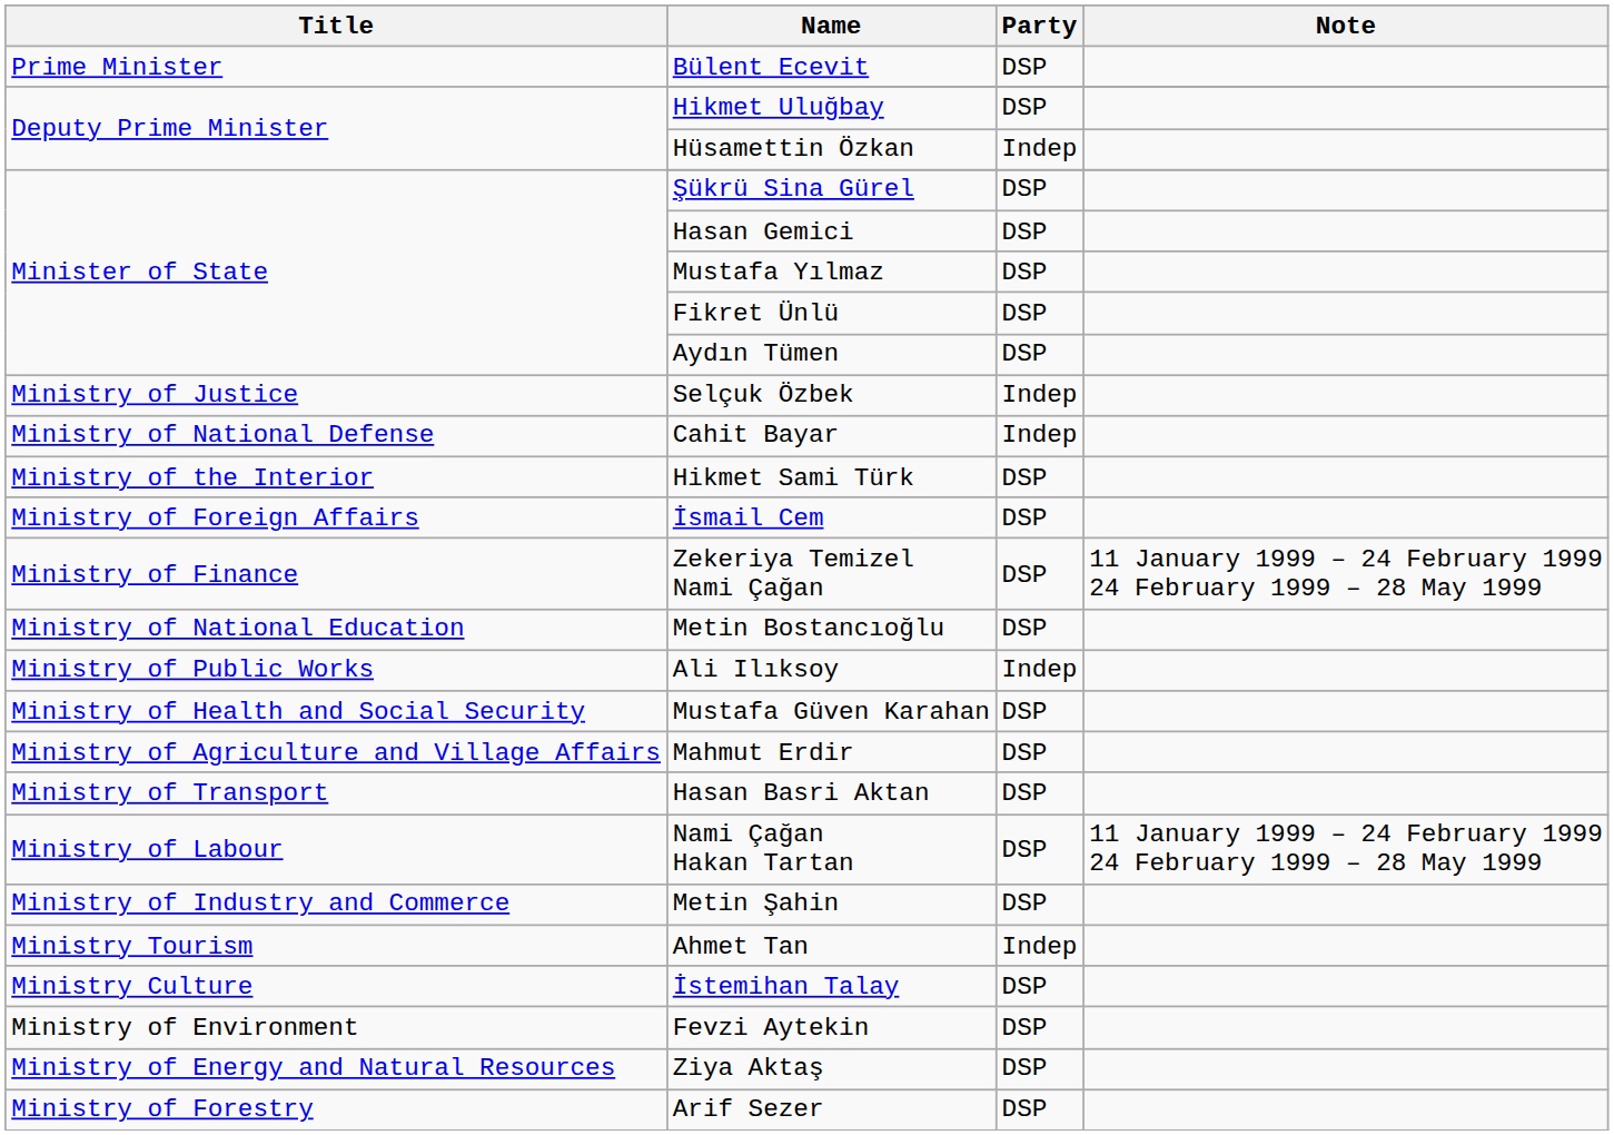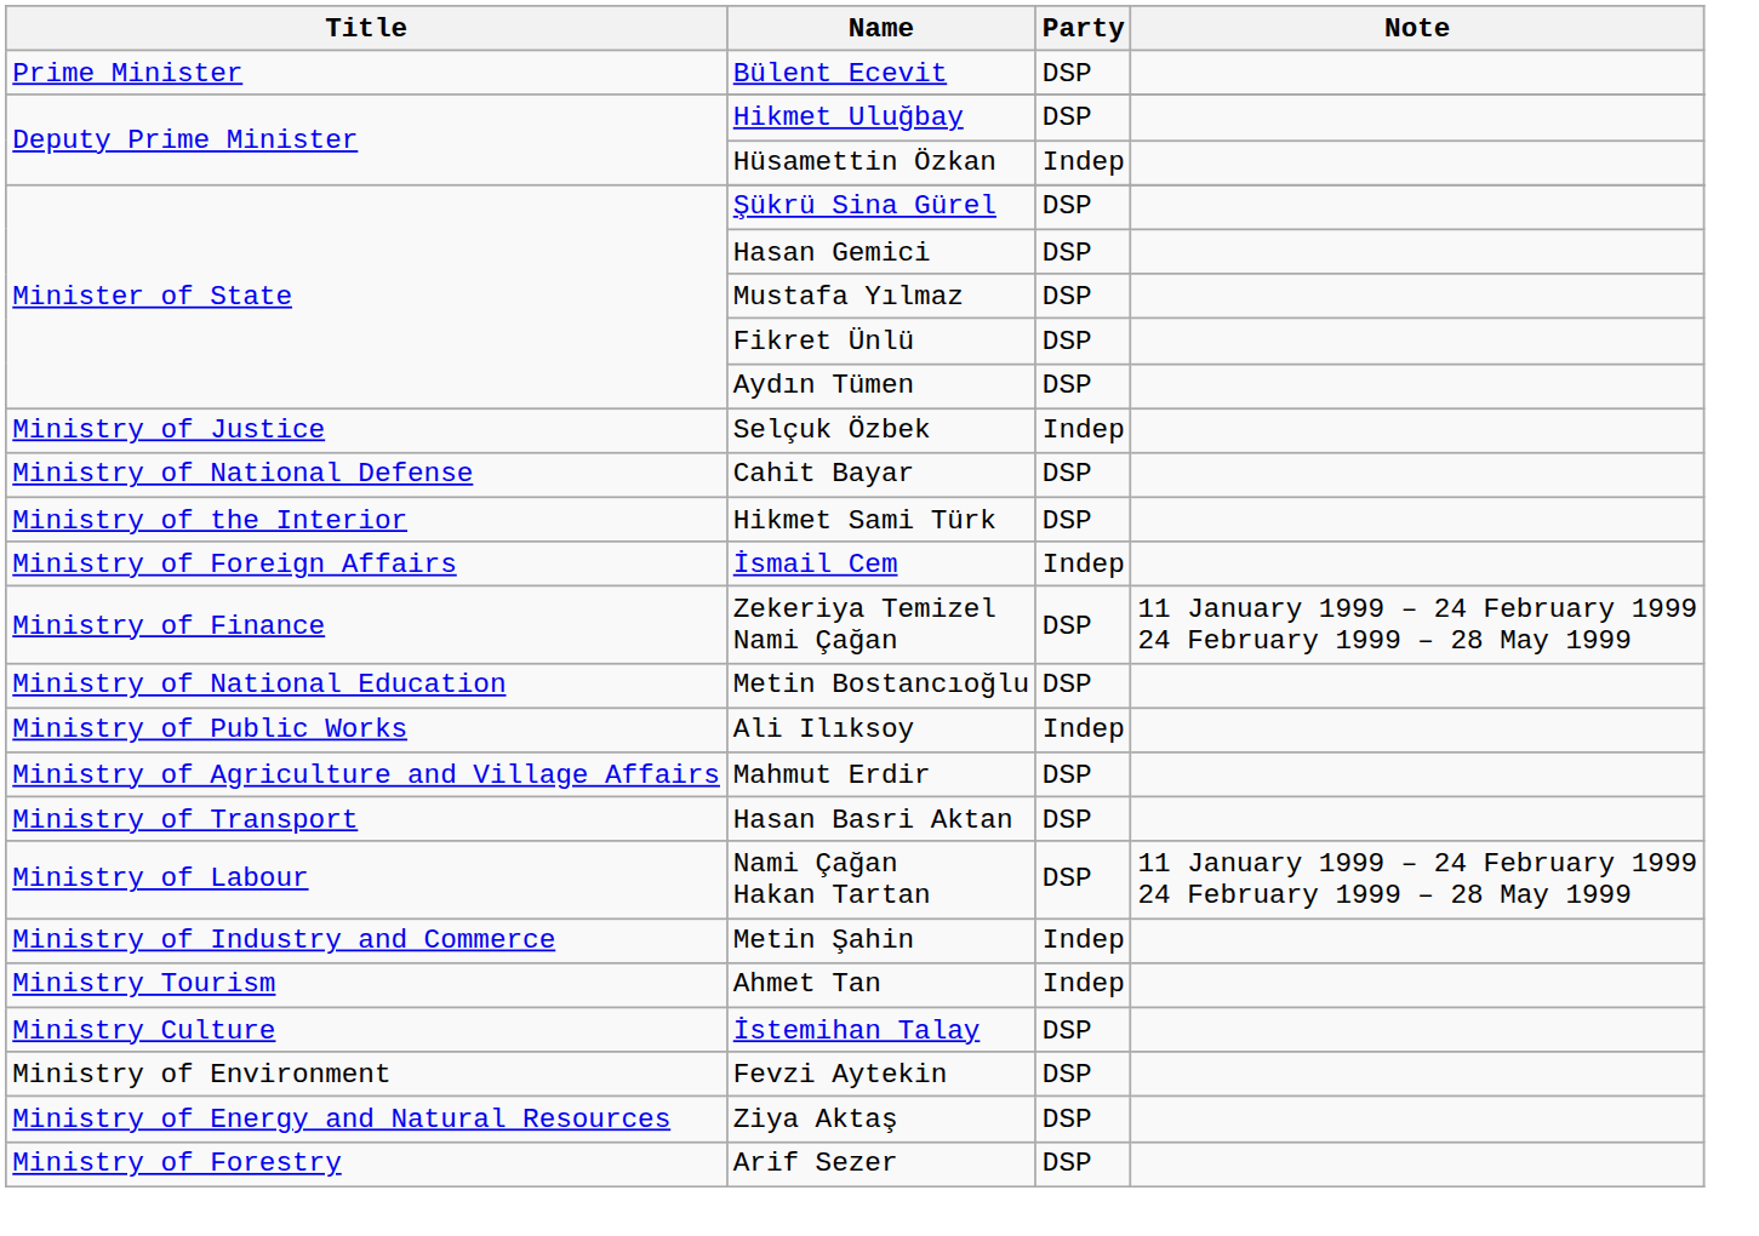Cahit Bayar | Party: Indep -> DSP
İsmail Cem | Party: DSP -> Indep
- row: Ministry of Health and Social Security | Mustafa Güven Karahan | DSP
Metin Şahin | Party: DSP -> Indep
